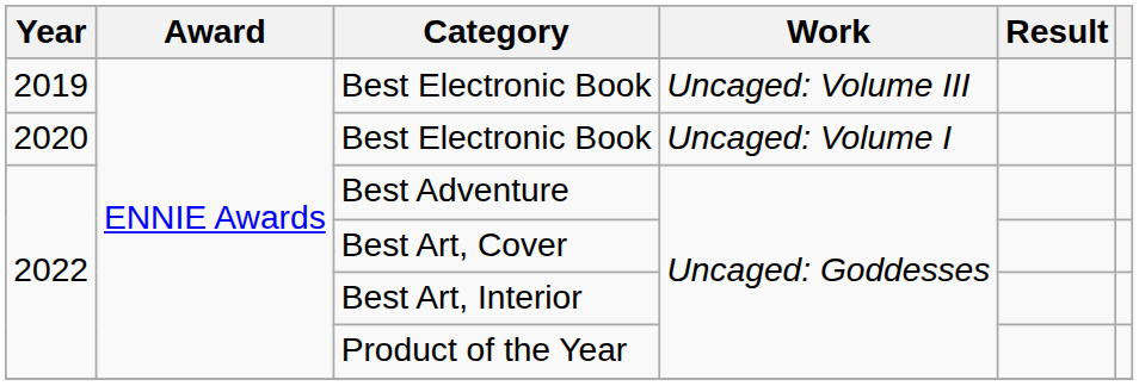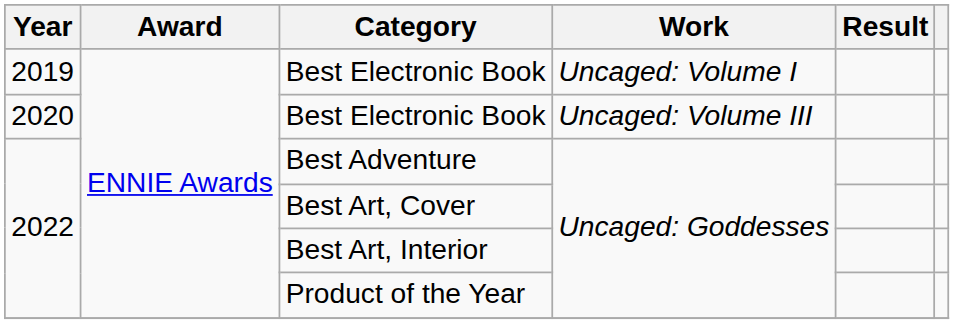2019 / Best Electronic Book | Work: Uncaged: Volume III -> Uncaged: Volume I
2020 / Best Electronic Book | Work: Uncaged: Volume I -> Uncaged: Volume III
